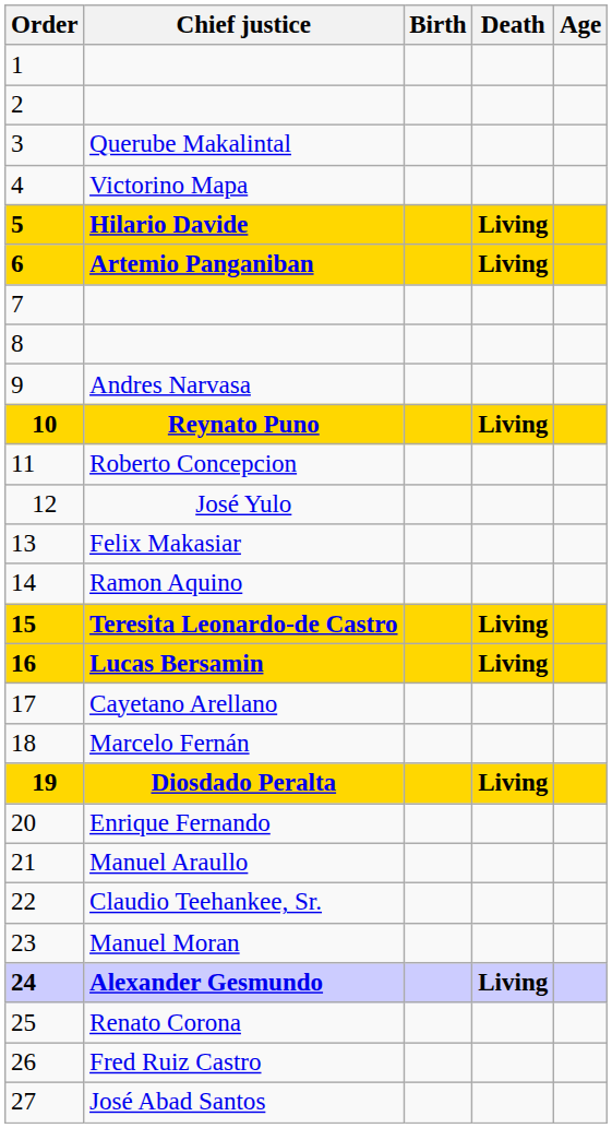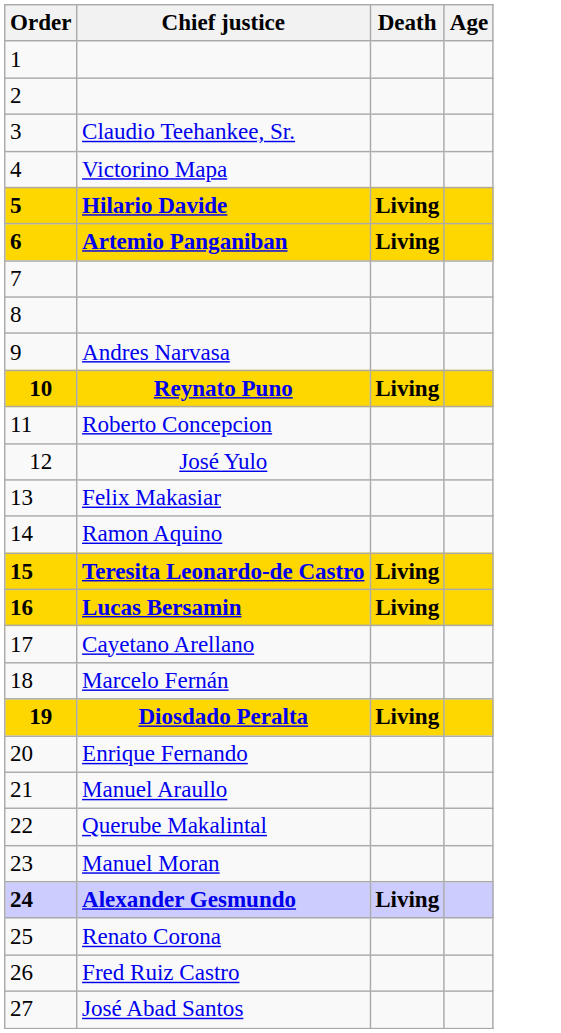- column: Birth
3 | Chief justice: Querube Makalintal -> Claudio Teehankee, Sr.
22 | Chief justice: Claudio Teehankee, Sr. -> Querube Makalintal
